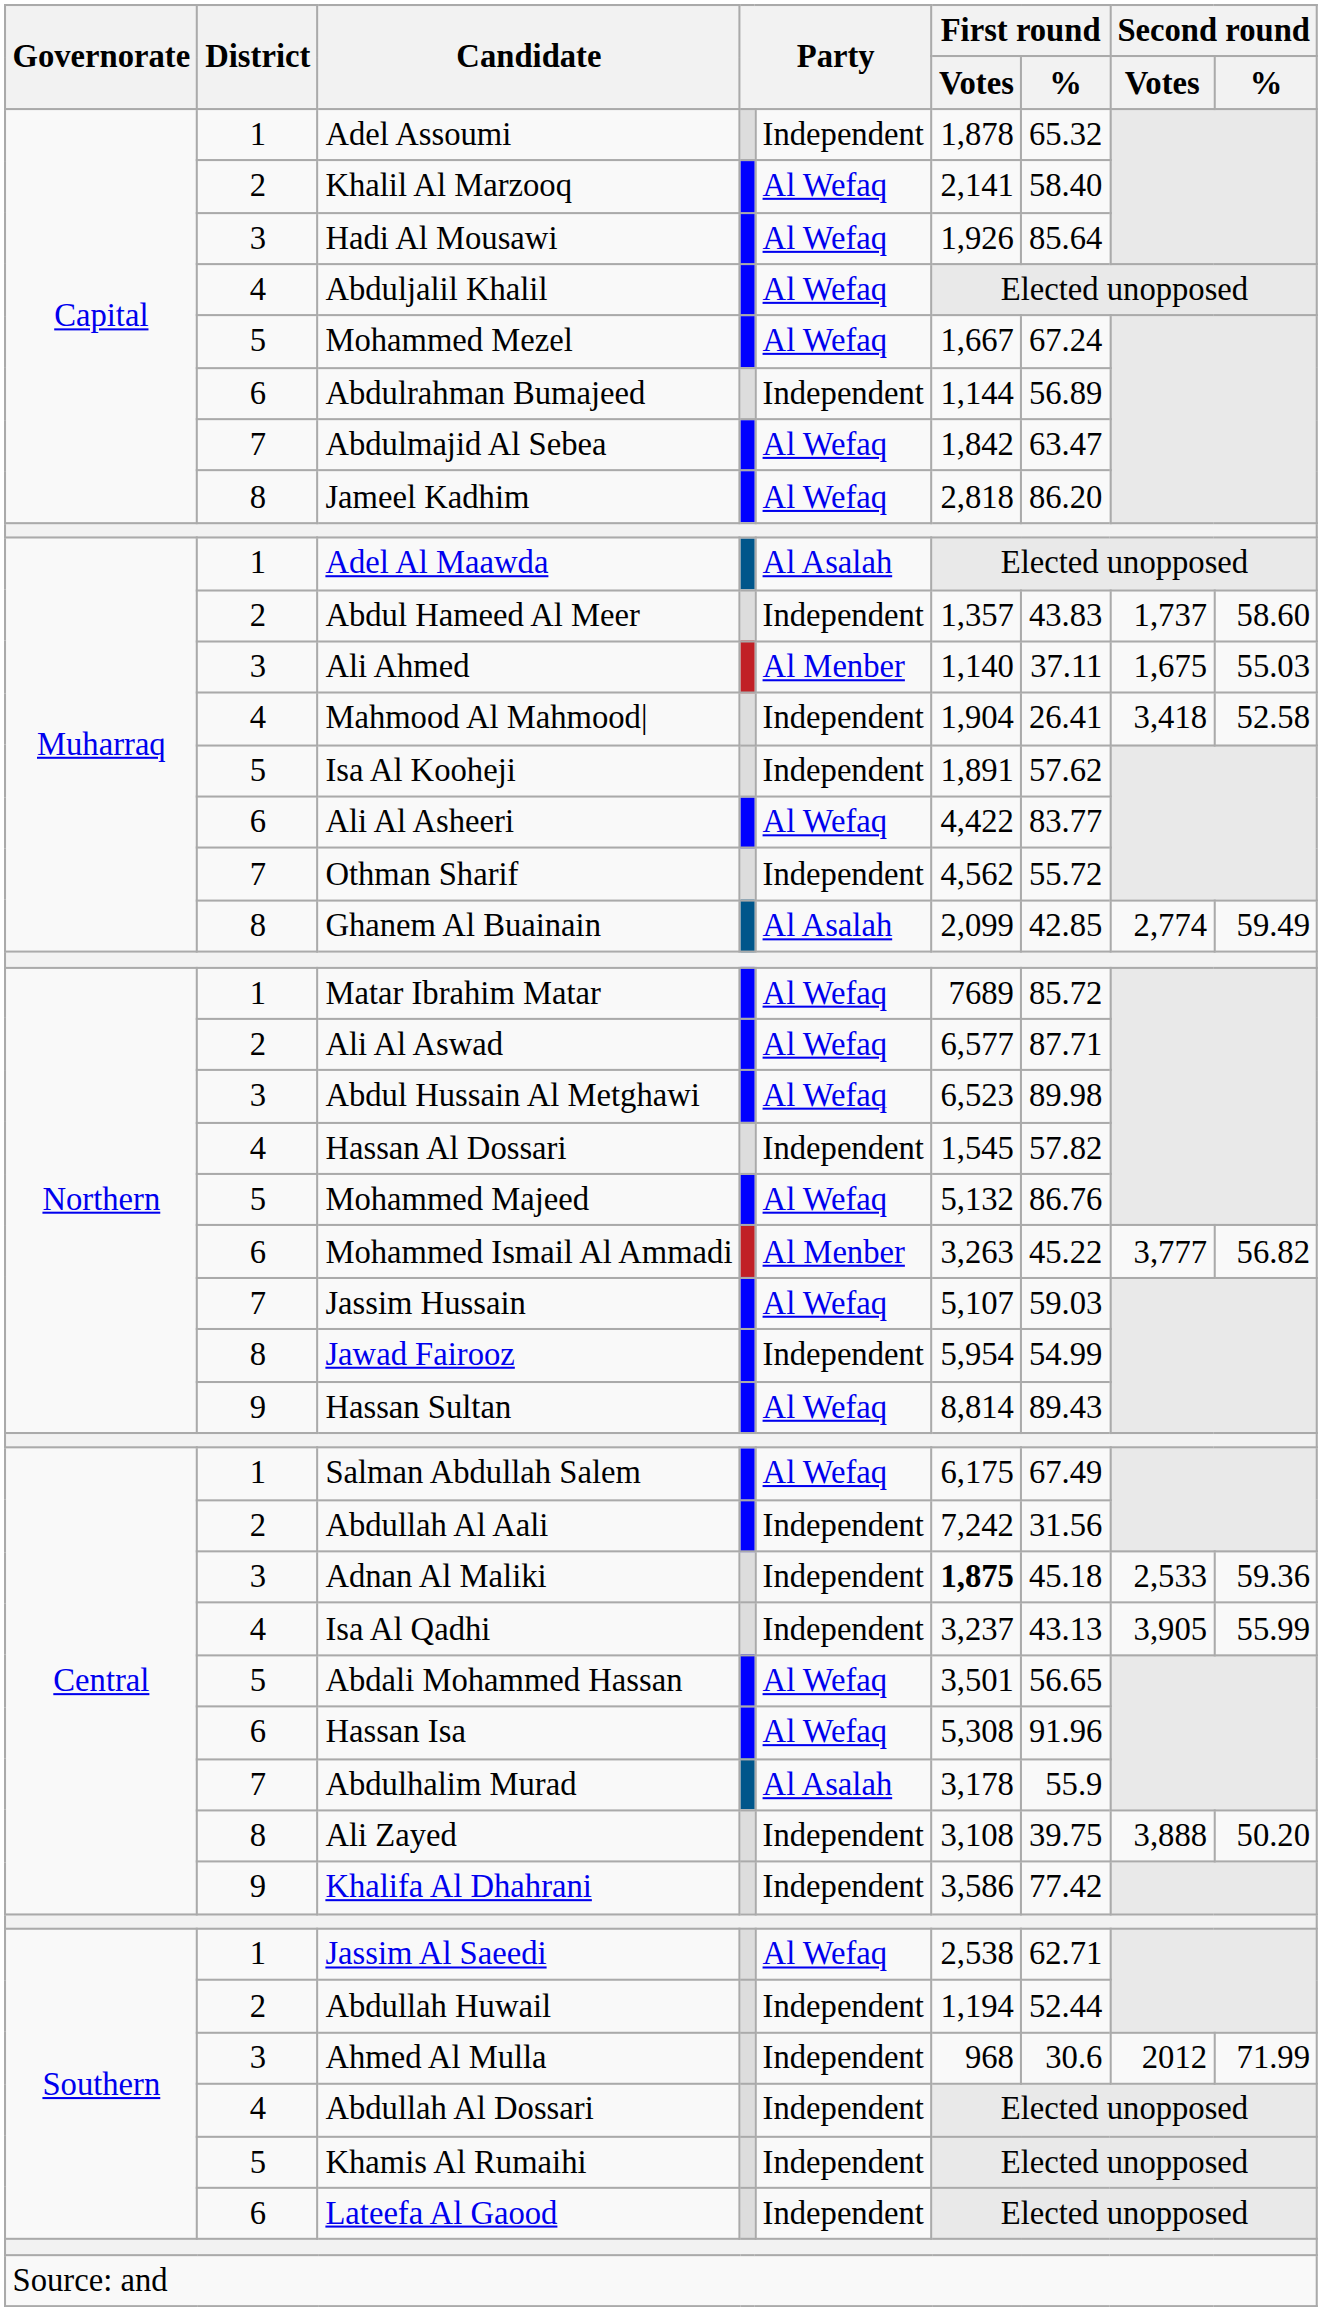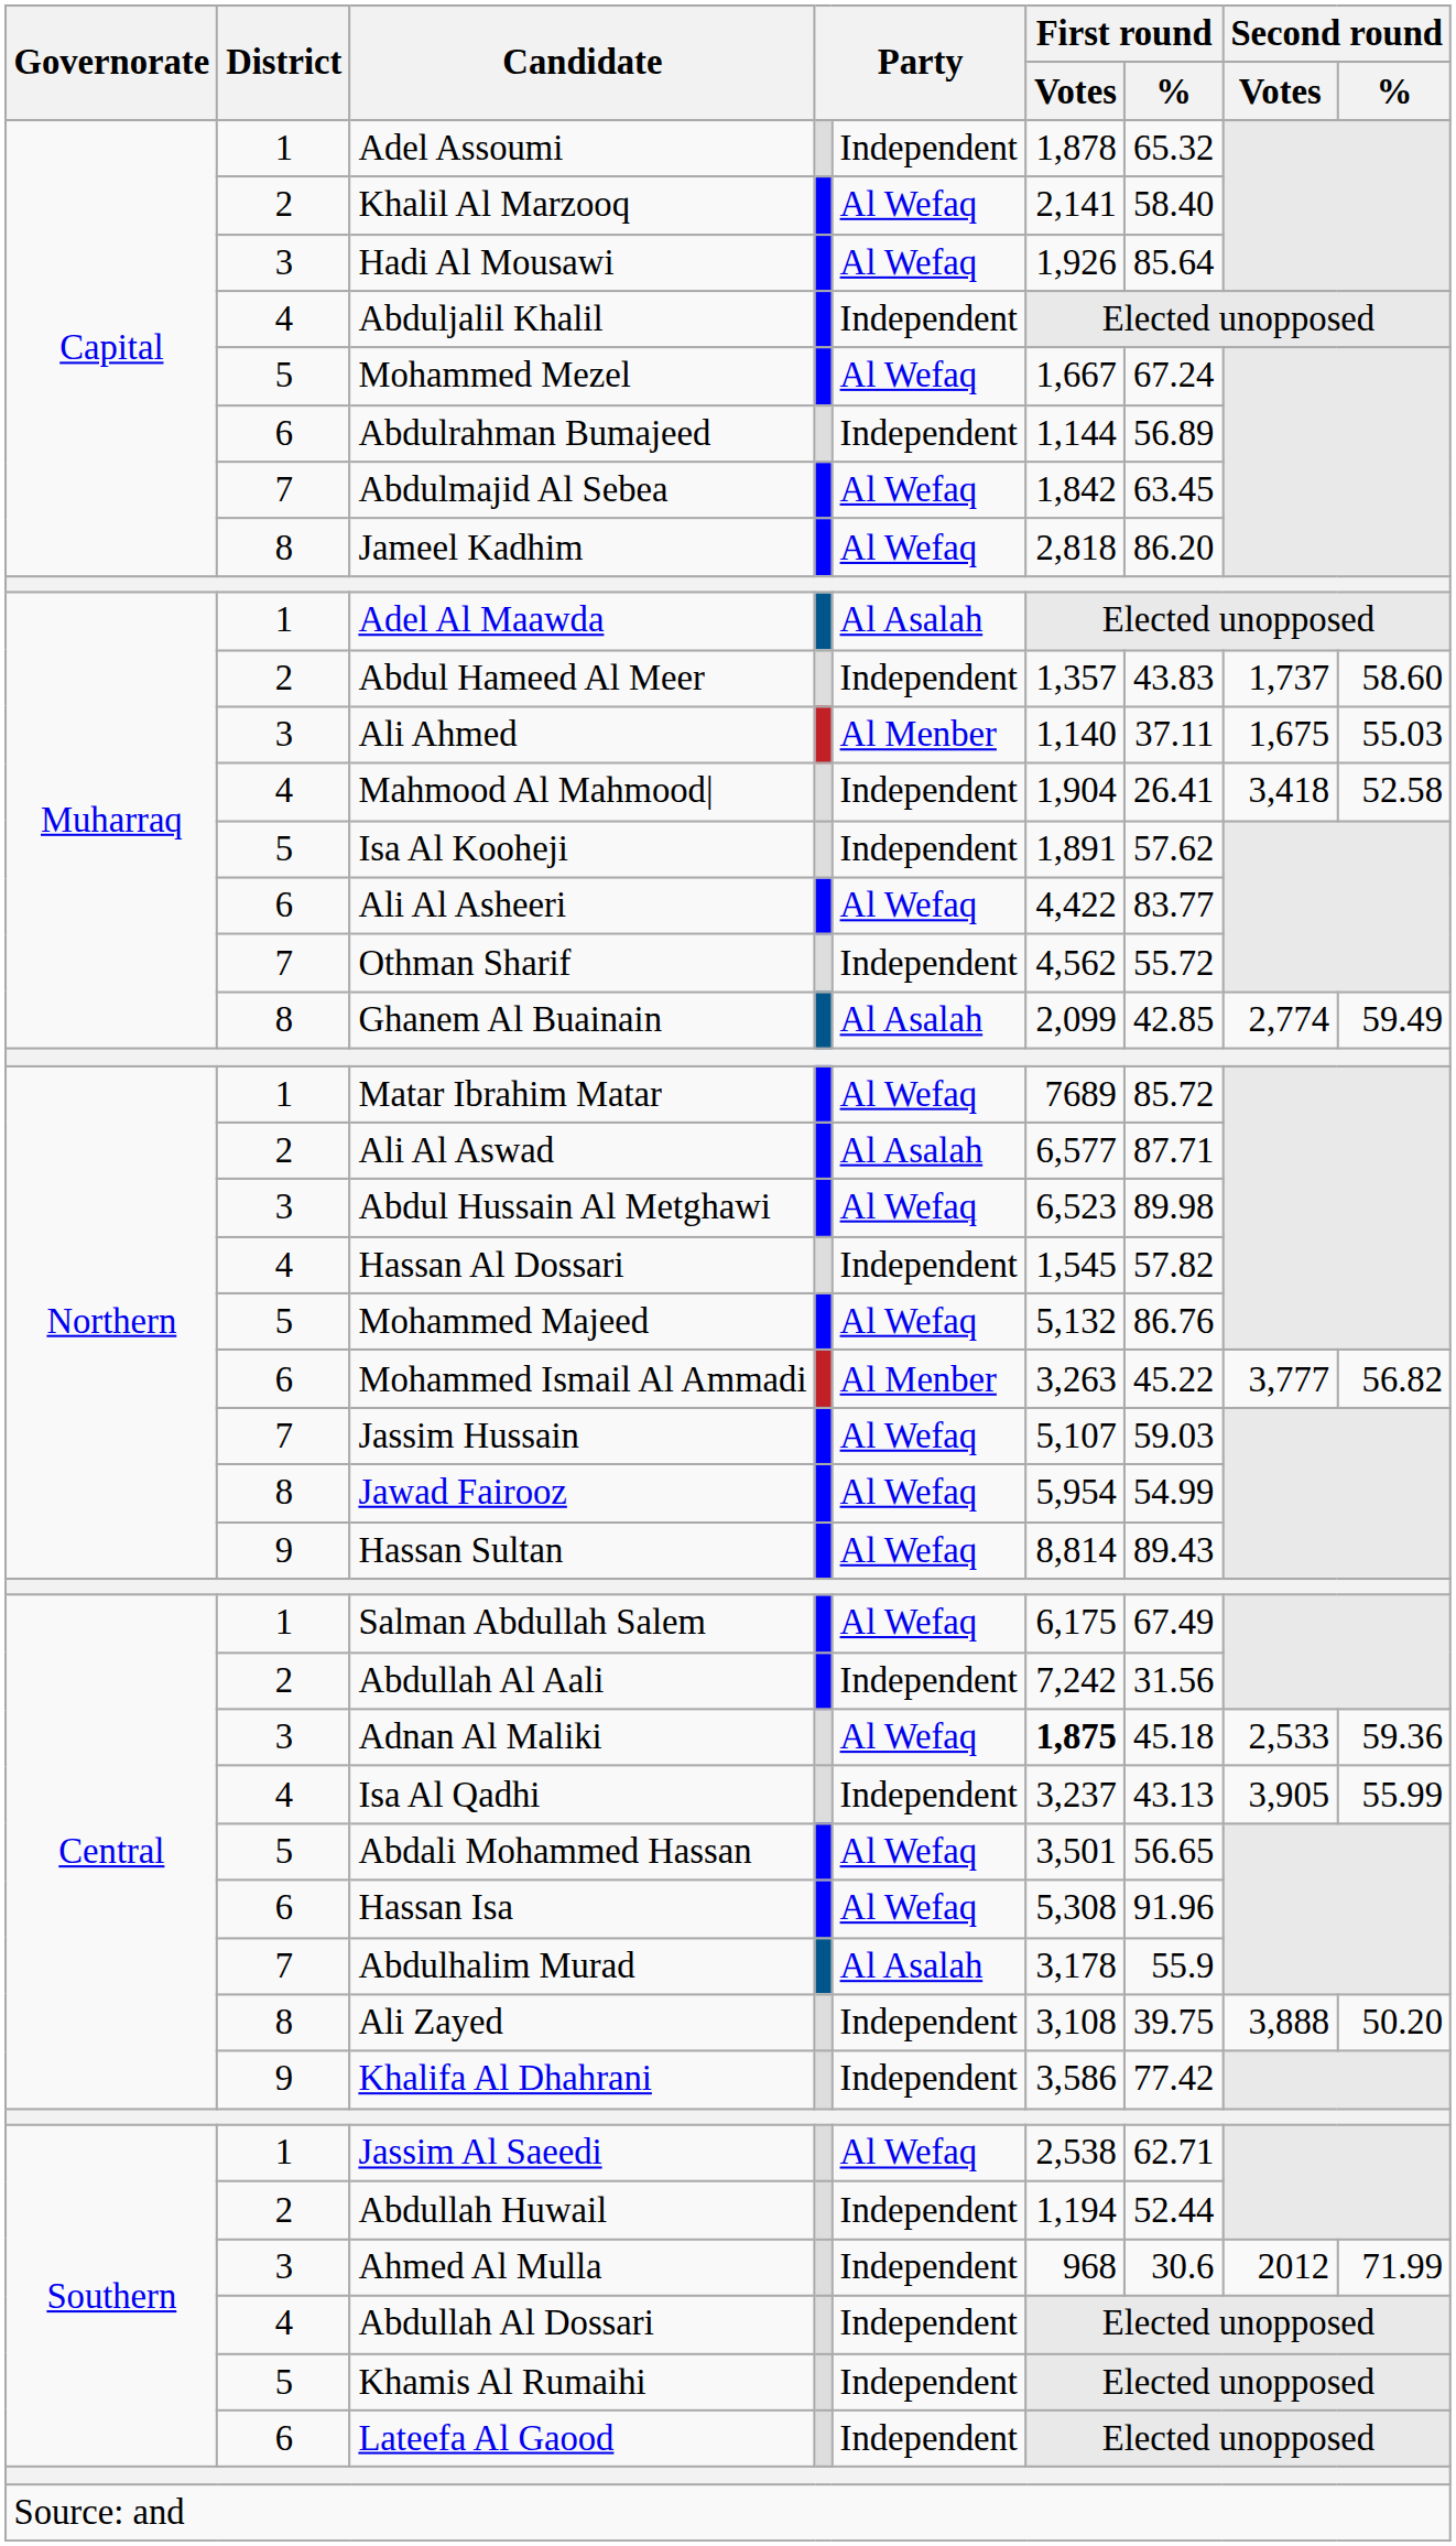Abduljalil Khalil | column 5: Al Wefaq -> Independent
Abdulmajid Al Sebea | First round / %: 63.47 -> 63.45
Ali Al Aswad | column 5: Al Wefaq -> Al Asalah
Jawad Fairooz | column 5: Independent -> Al Wefaq
Adnan Al Maliki | column 5: Independent -> Al Wefaq
